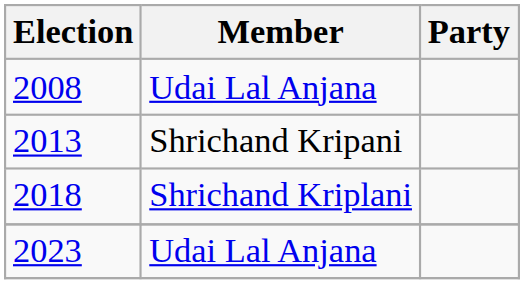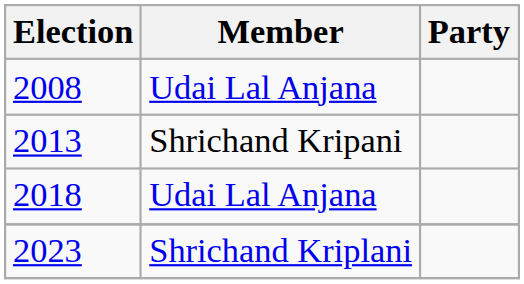2018 | Member: Shrichand Kriplani -> Udai Lal Anjana
2023 | Member: Udai Lal Anjana -> Shrichand Kriplani
